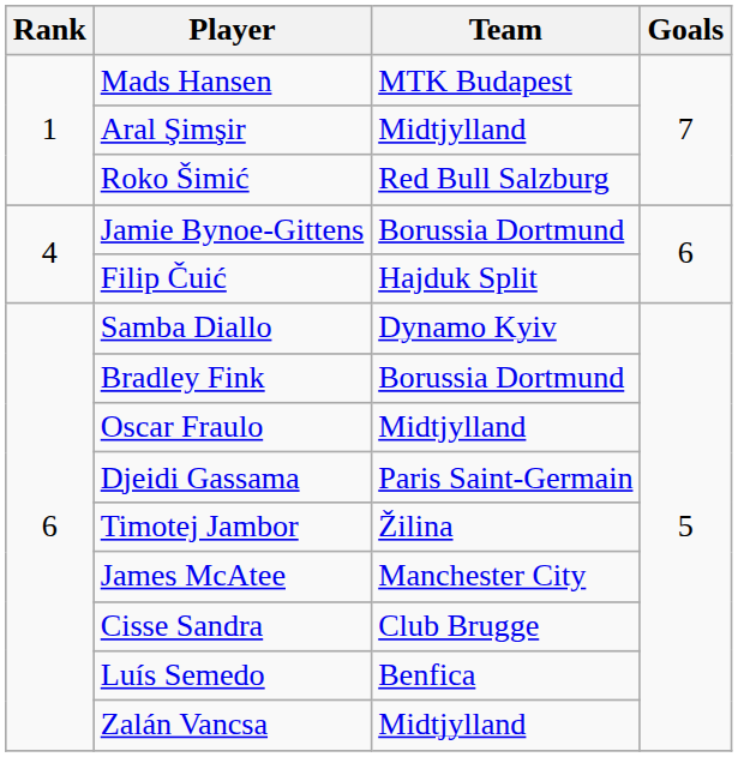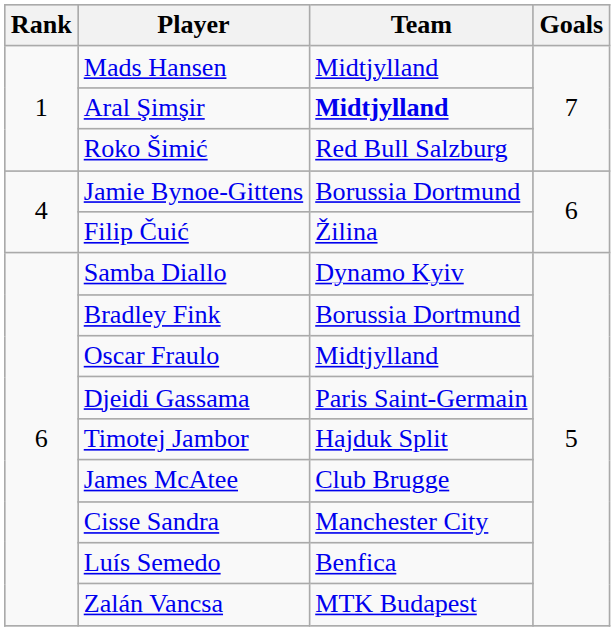Mads Hansen | Team: MTK Budapest -> Midtjylland
Aral Şimşir | Team: normal -> bold
Filip Čuić | Team: Hajduk Split -> Žilina
Timotej Jambor | Team: Žilina -> Hajduk Split
James McAtee | Team: Manchester City -> Club Brugge
Cisse Sandra | Team: Club Brugge -> Manchester City
Zalán Vancsa | Team: Midtjylland -> MTK Budapest
